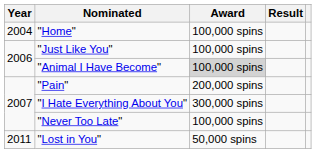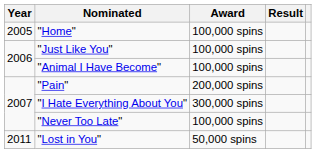"Home" | Year: 2004 -> 2005
"Animal I Have Become" | Award: lightgrey background -> no background
